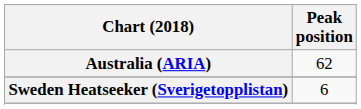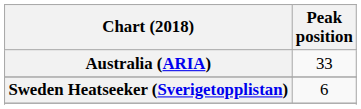Australia (ARIA) | Peak position: 62 -> 33
